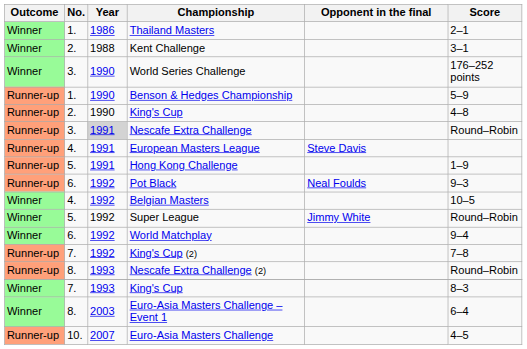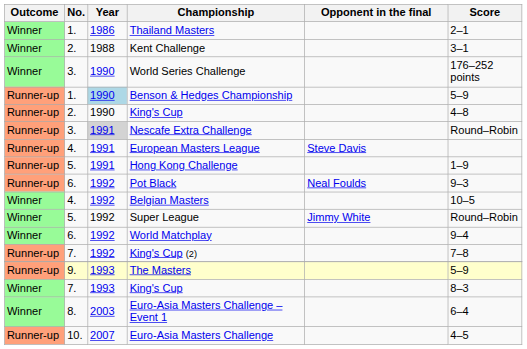Benson & Hedges Championship | Year: no background -> lightblue background
- row: Runner-up | 8. | 1993 | Nescafe Extra Challenge (2) | Round–Robin
+ row: Runner-up | 9. | 1993 | The Masters | 5–9
